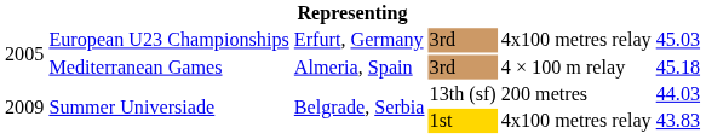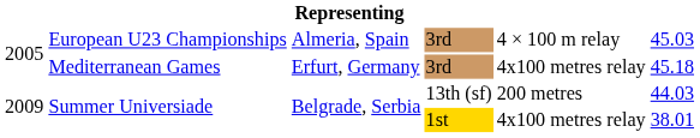European U23 Championships | column 3: Erfurt, Germany -> Almeria, Spain
European U23 Championships | column 5: 4x100 metres relay -> 4 × 100 m relay
Mediterranean Games | column 3: Almeria, Spain -> Erfurt, Germany
Mediterranean Games | column 5: 4 × 100 m relay -> 4x100 metres relay
Summer Universiade / 1st | column 6: 43.83 -> 38.01
